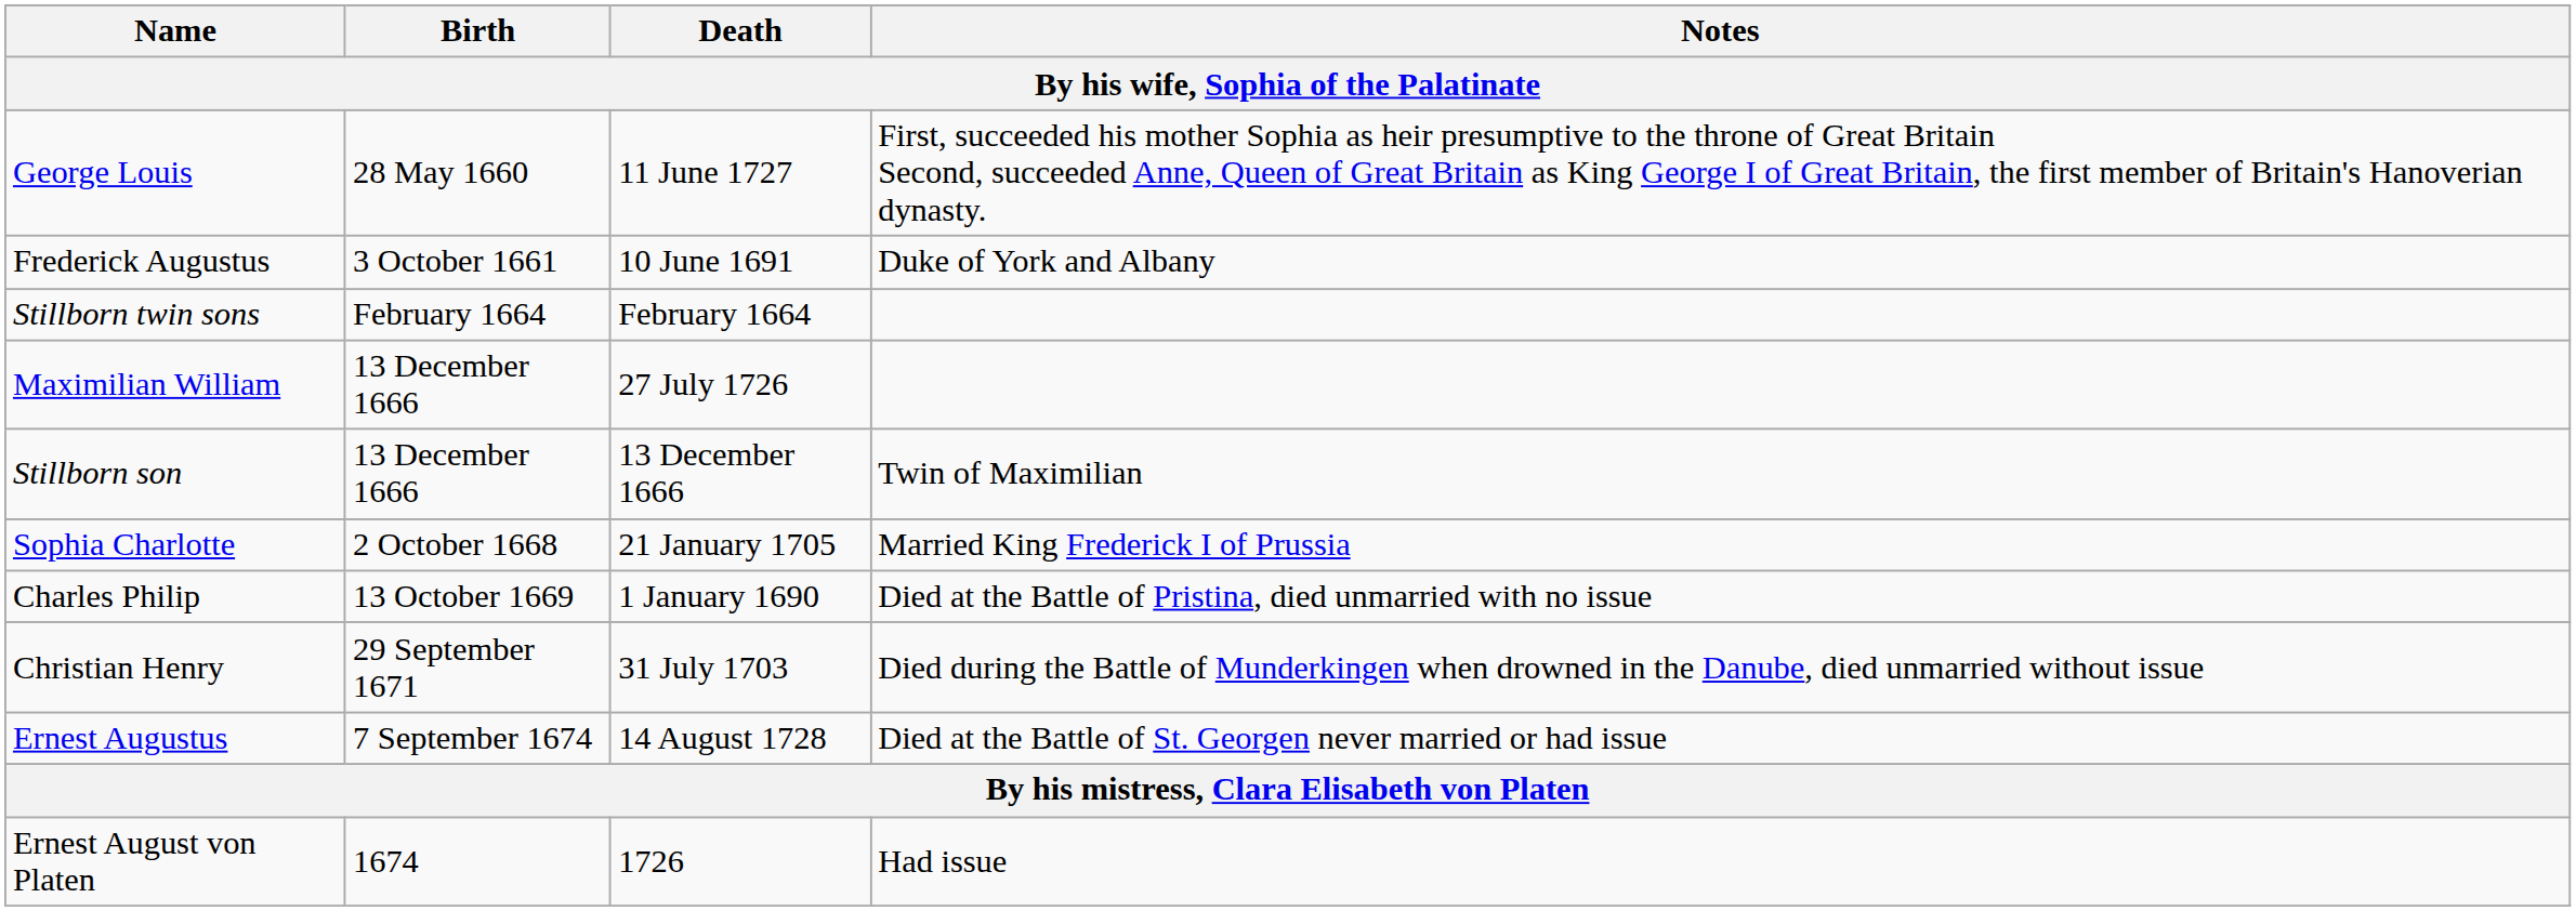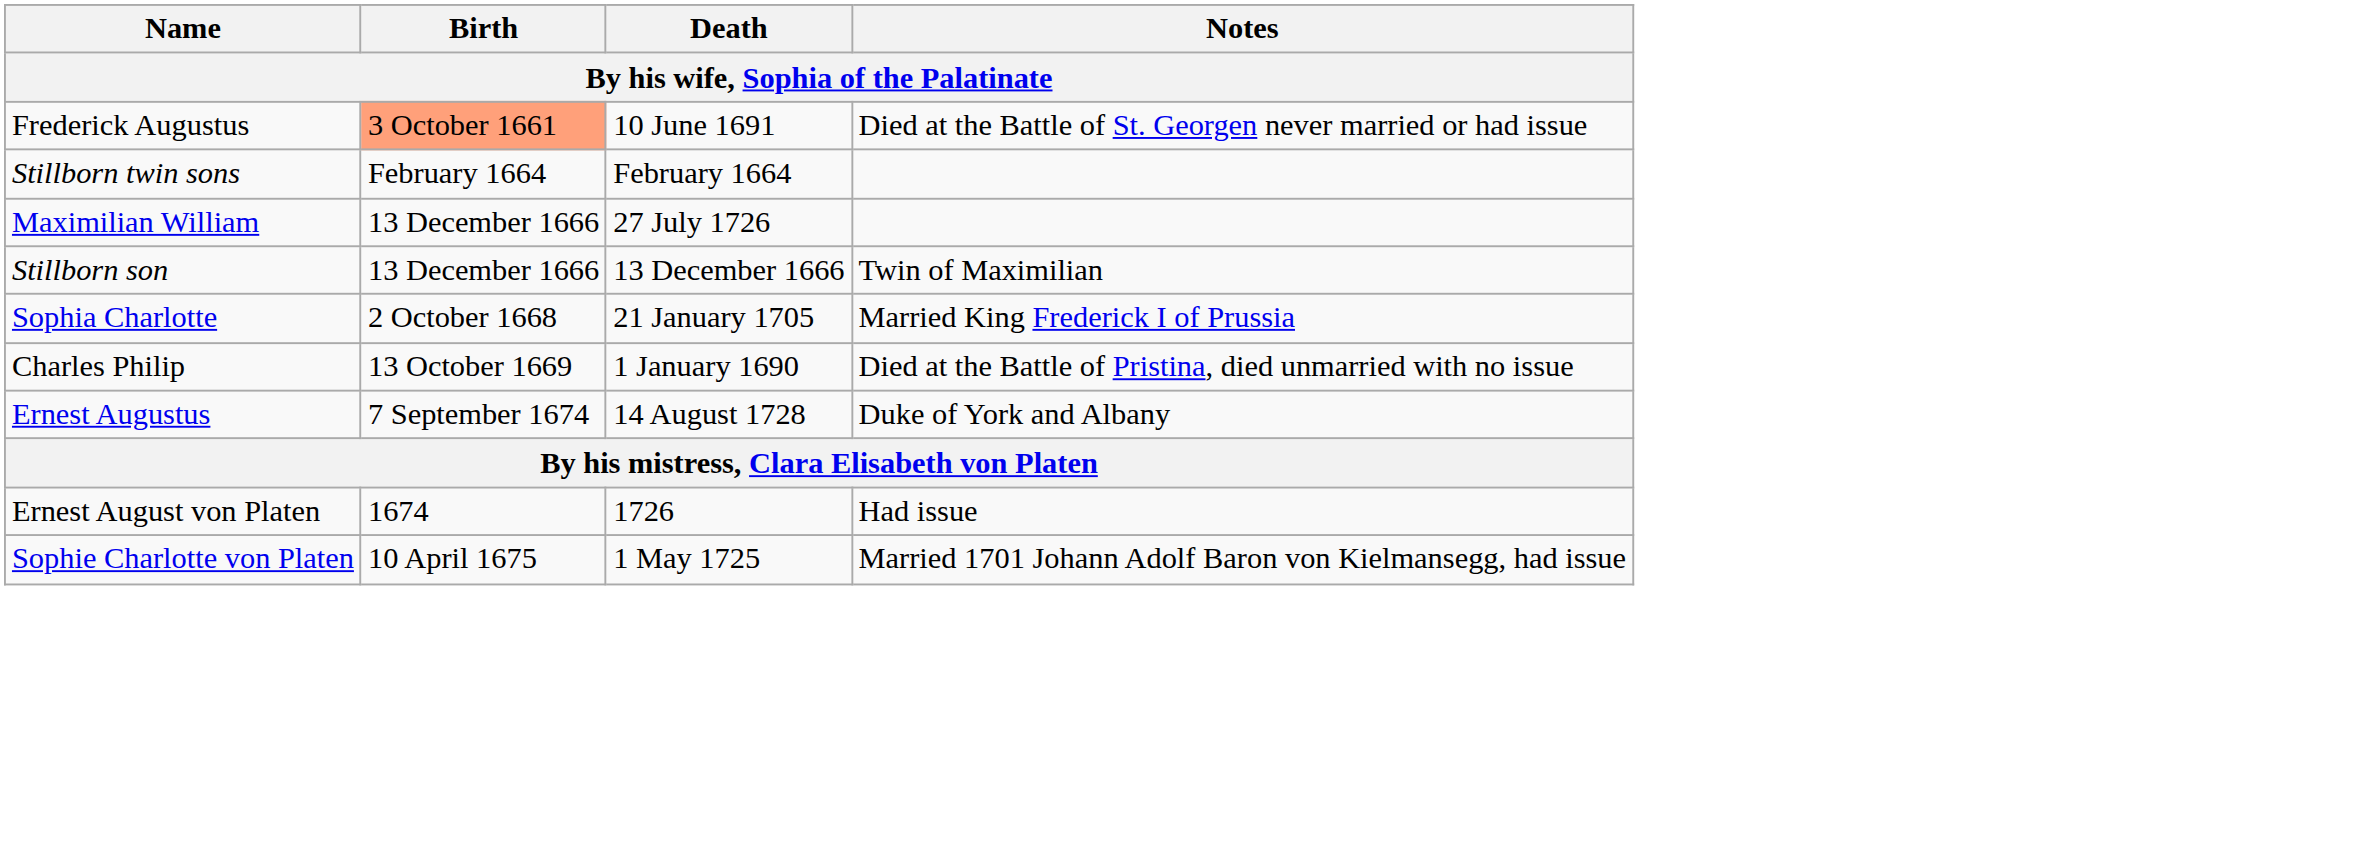- row: George Louis | 28 May 1660 | 11 June 1727 | First, succeeded his mother Sophia as heir presumptive to the throne of Great Britain Second, succeeded Anne, Queen of Great Britain as King George I of Great Britain, the first member of Britain's Hanoverian dynasty.
Frederick Augustus | Birth: no background -> lightsalmon background
Frederick Augustus | Notes: Duke of York and Albany -> Died at the Battle of St. Georgen never married or had issue
- row: Christian Henry | 29 September 1671 | 31 July 1703 | Died during the Battle of Munderkingen when drowned in the Danube, died unmarried without issue
Ernest Augustus | Notes: Died at the Battle of St. Georgen never married or had issue -> Duke of York and Albany
+ row: Sophie Charlotte von Platen | 10 April 1675 | 1 May 1725 | Married 1701 Johann Adolf Baron von Kielmansegg, had issue
